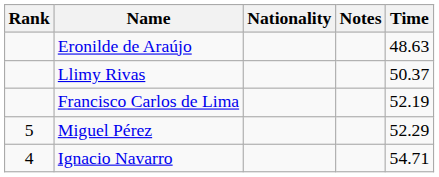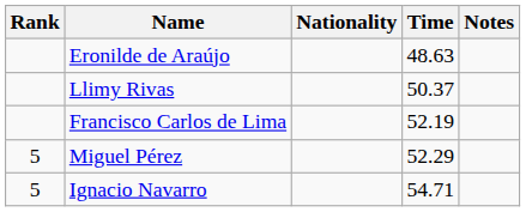columns swapped: Time <-> Notes
Ignacio Navarro | Rank: 4 -> 5
